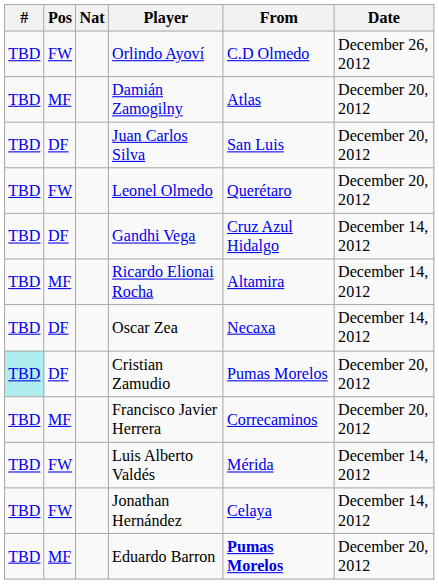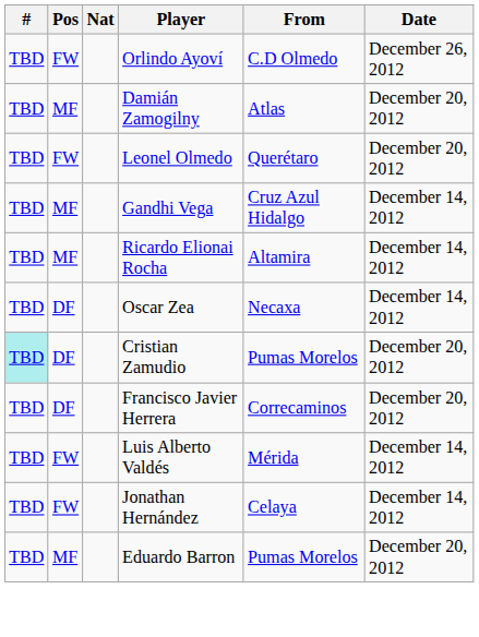- row: TBD | DF | Juan Carlos Silva | San Luis | December 20, 2012
Gandhi Vega | Pos: DF -> MF
Francisco Javier Herrera | Pos: MF -> DF
Eduardo Barron | From: bold -> normal
